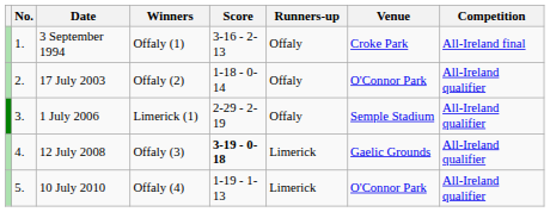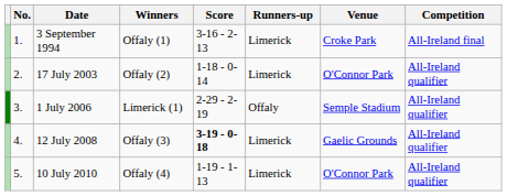3 September 1994 | Runners-up: Offaly -> Limerick
17 July 2003 | Runners-up: Offaly -> Limerick
